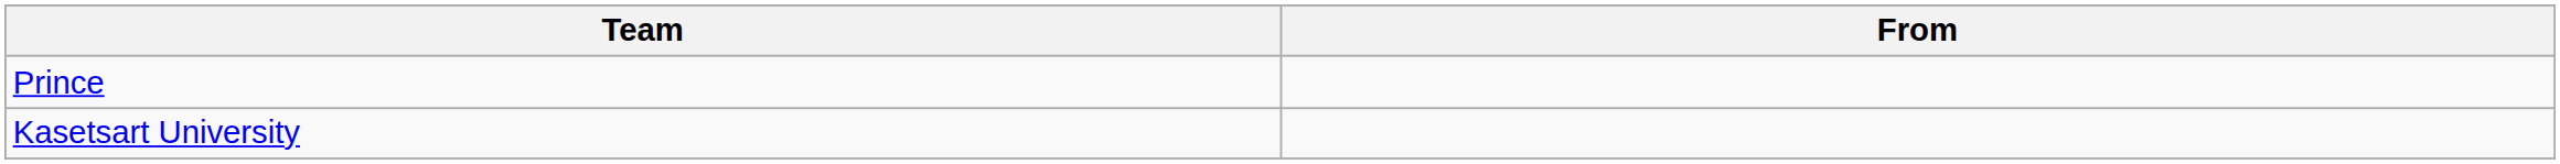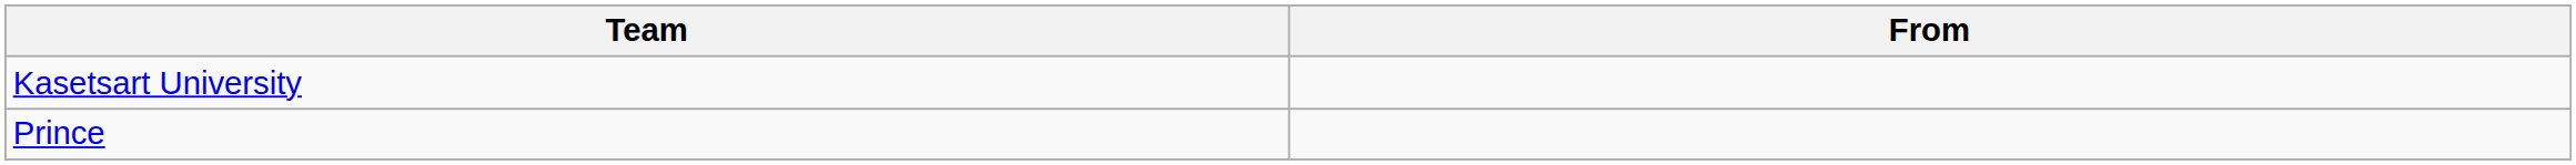rows swapped: Prince <-> Kasetsart University
